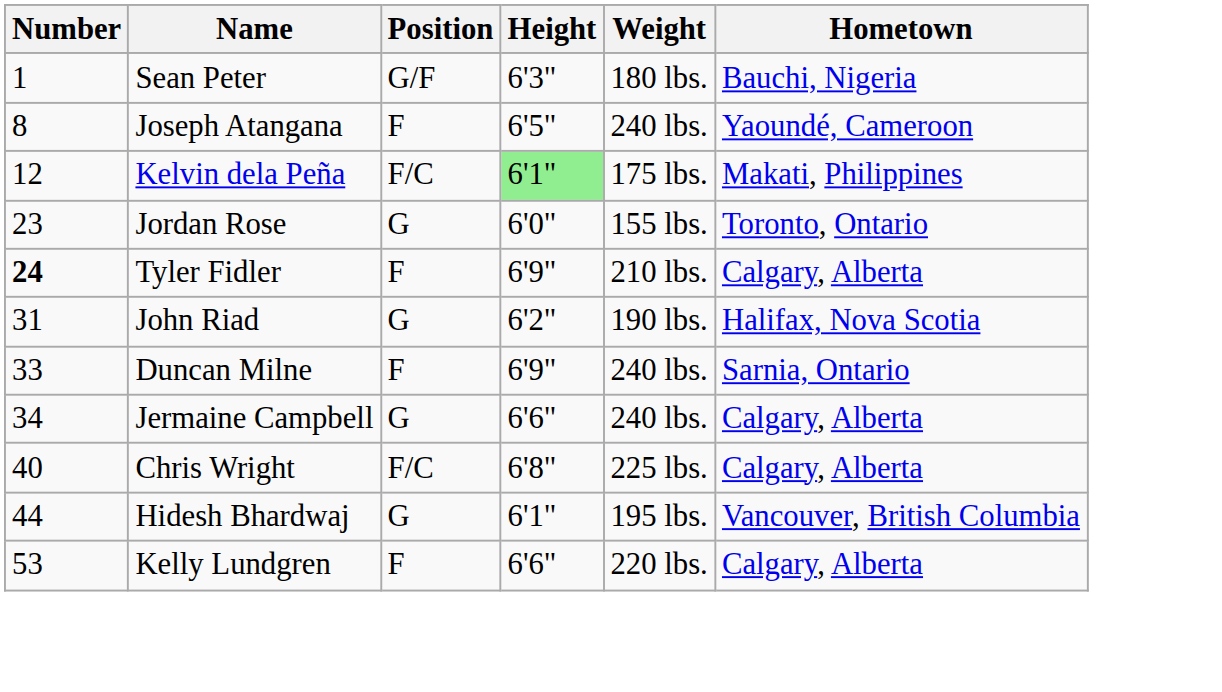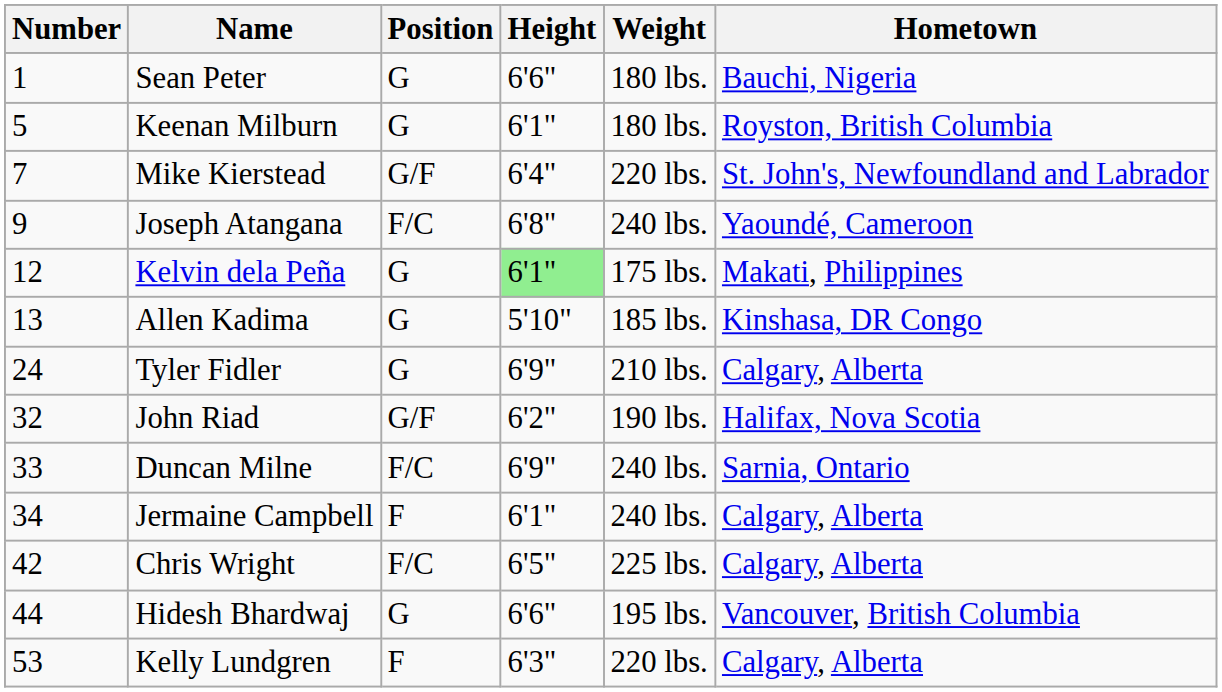Sean Peter | Position: G/F -> G
Sean Peter | Height: 6'3" -> 6'6"
+ row: 5 | Keenan Milburn | G | 6'1" | 180 lbs. | Royston, British Columbia
+ row: 7 | Mike Kierstead | G/F | 6'4" | 220 lbs. | St. John's, Newfoundland and Labrador
Joseph Atangana | Number: 8 -> 9
Joseph Atangana | Position: F -> F/C
Joseph Atangana | Height: 6'5" -> 6'8"
Kelvin dela Peña | Position: F/C -> G
+ row: 13 | Allen Kadima | G | 5'10" | 185 lbs. | Kinshasa, DR Congo
- row: 23 | Jordan Rose | G | 6'0" | 155 lbs. | Toronto, Ontario
Tyler Fidler | Number: bold -> normal
Tyler Fidler | Position: F -> G
John Riad | Number: 31 -> 32
John Riad | Position: G -> G/F
Duncan Milne | Position: F -> F/C
Jermaine Campbell | Position: G -> F
Jermaine Campbell | Height: 6'6" -> 6'1"
Chris Wright | Number: 40 -> 42
Chris Wright | Height: 6'8" -> 6'5"
Hidesh Bhardwaj | Height: 6'1" -> 6'6"
Kelly Lundgren | Height: 6'6" -> 6'3"
